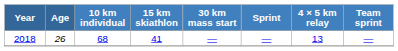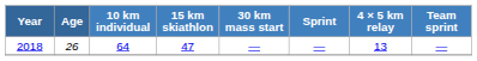2018 | 10 km individual: 68 -> 64
2018 | 15 km skiathlon: 41 -> 47
